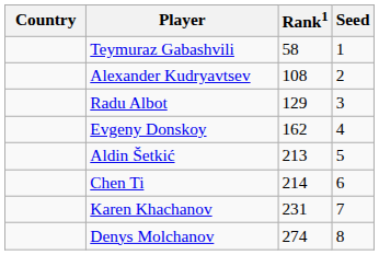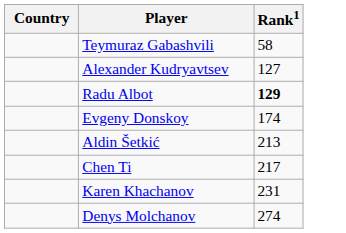- column: Seed | 1 | 2 | 3 | 4 | 5 | 6 | 7 | 8
Alexander Kudryavtsev | Rank1: 108 -> 127
Radu Albot | Rank1: normal -> bold
Evgeny Donskoy | Rank1: 162 -> 174
Chen Ti | Rank1: 214 -> 217
